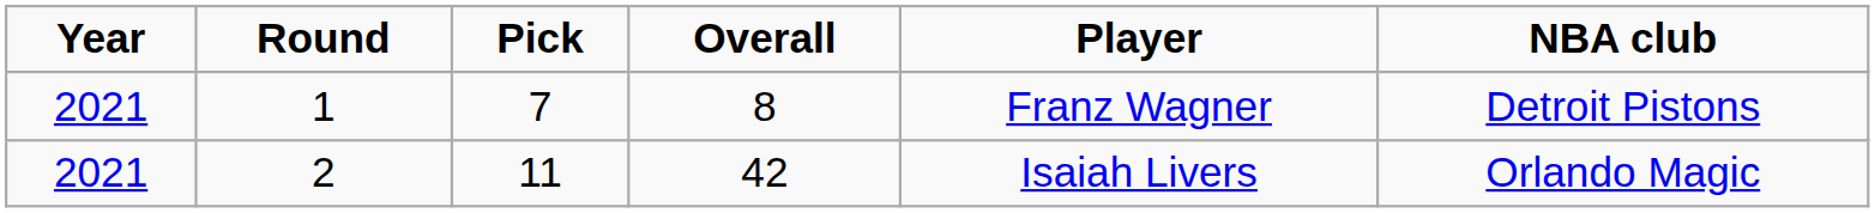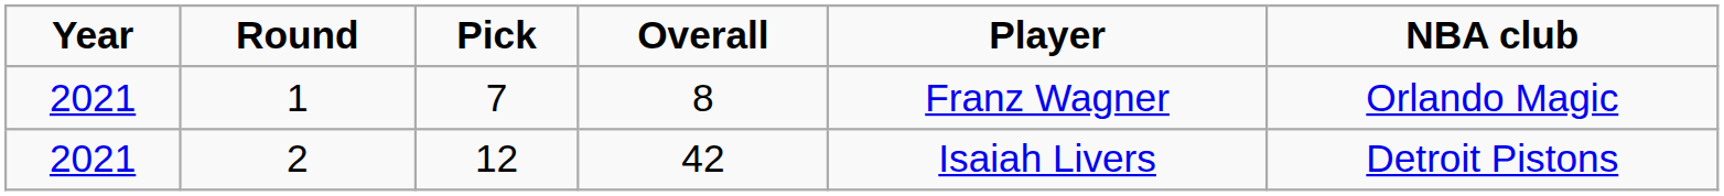1 | NBA club: Detroit Pistons -> Orlando Magic
2 | Pick: 11 -> 12
2 | NBA club: Orlando Magic -> Detroit Pistons
